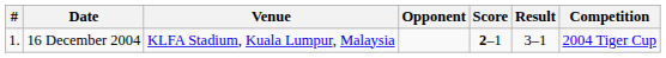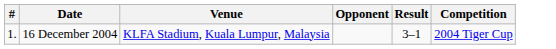- column: Score | 2–1
